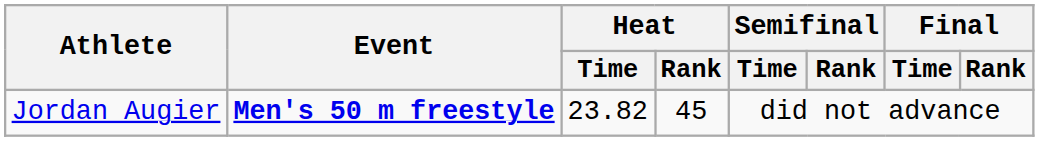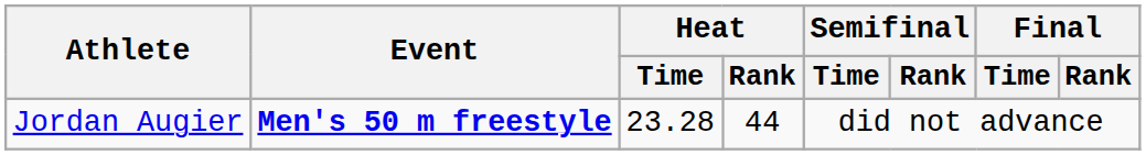Jordan Augier | Heat / Time: 23.82 -> 23.28
Jordan Augier | Heat / Rank: 45 -> 44
